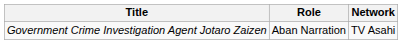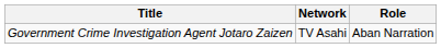columns swapped: Role <-> Network
